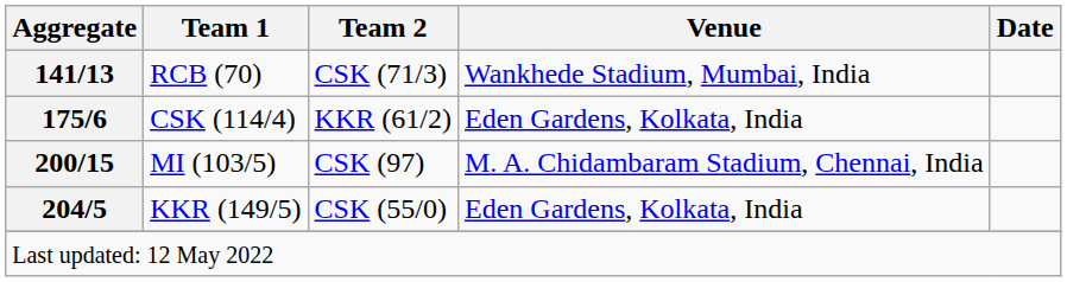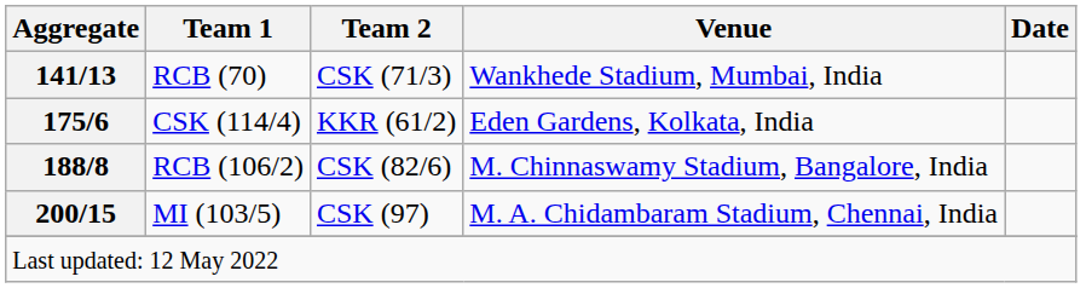+ row: 188/8 | RCB (106/2) | CSK (82/6) | M. Chinnaswamy Stadium, Bangalore, India
- row: 204/5 | KKR (149/5) | CSK (55/0) | Eden Gardens, Kolkata, India
